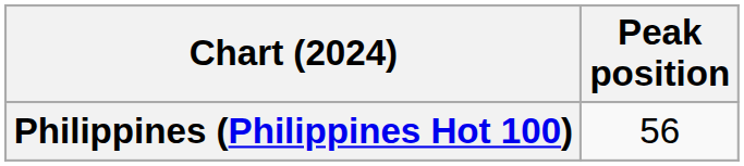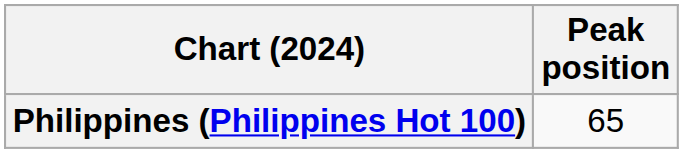Philippines (Philippines Hot 100) | Peak position: 56 -> 65
